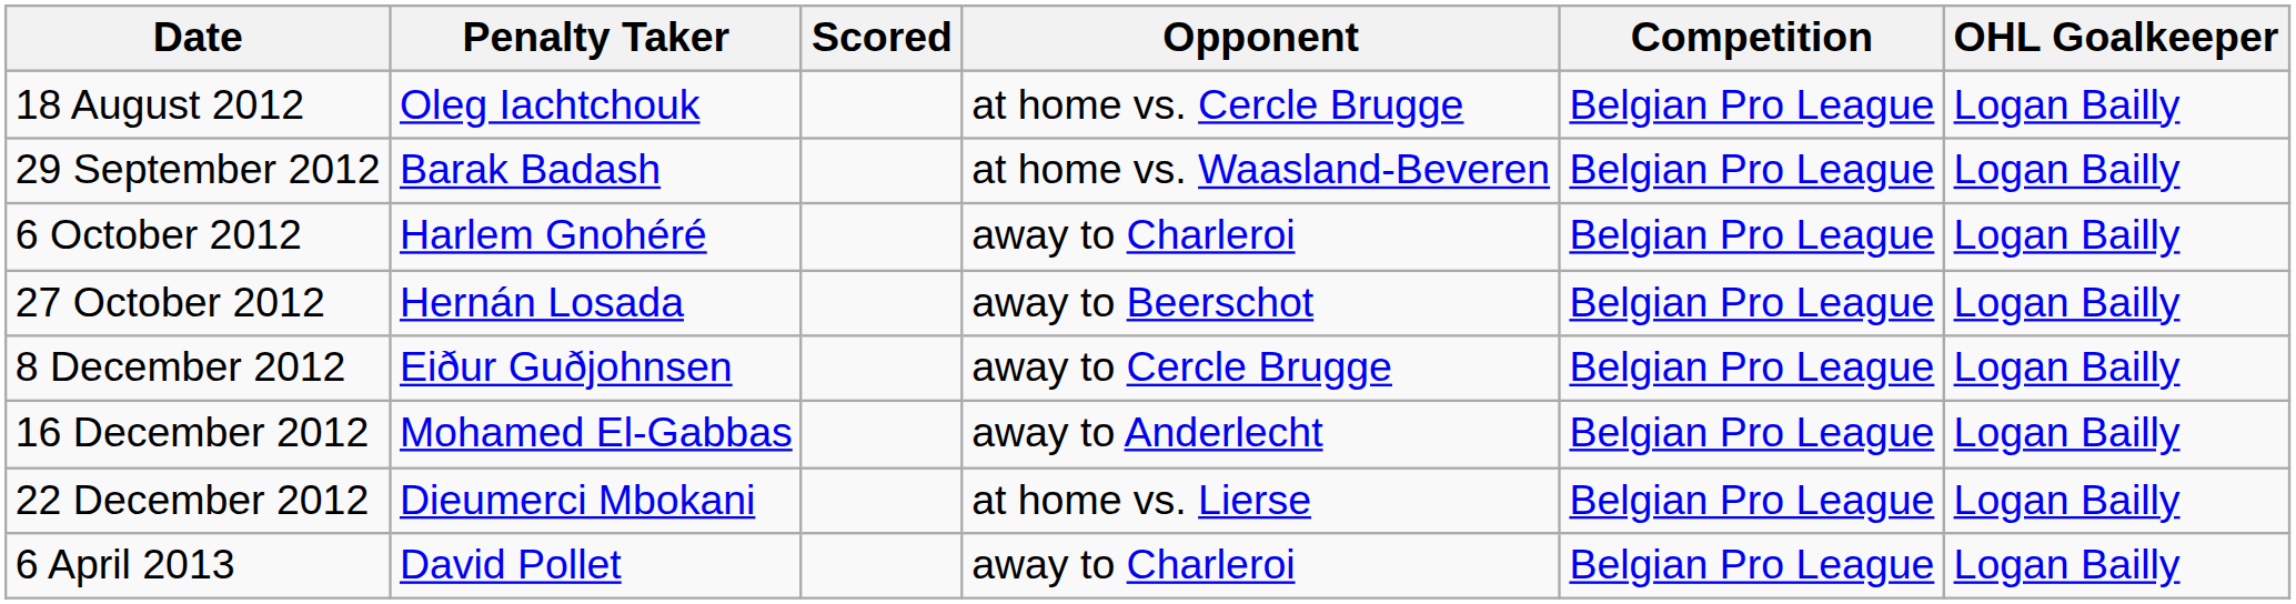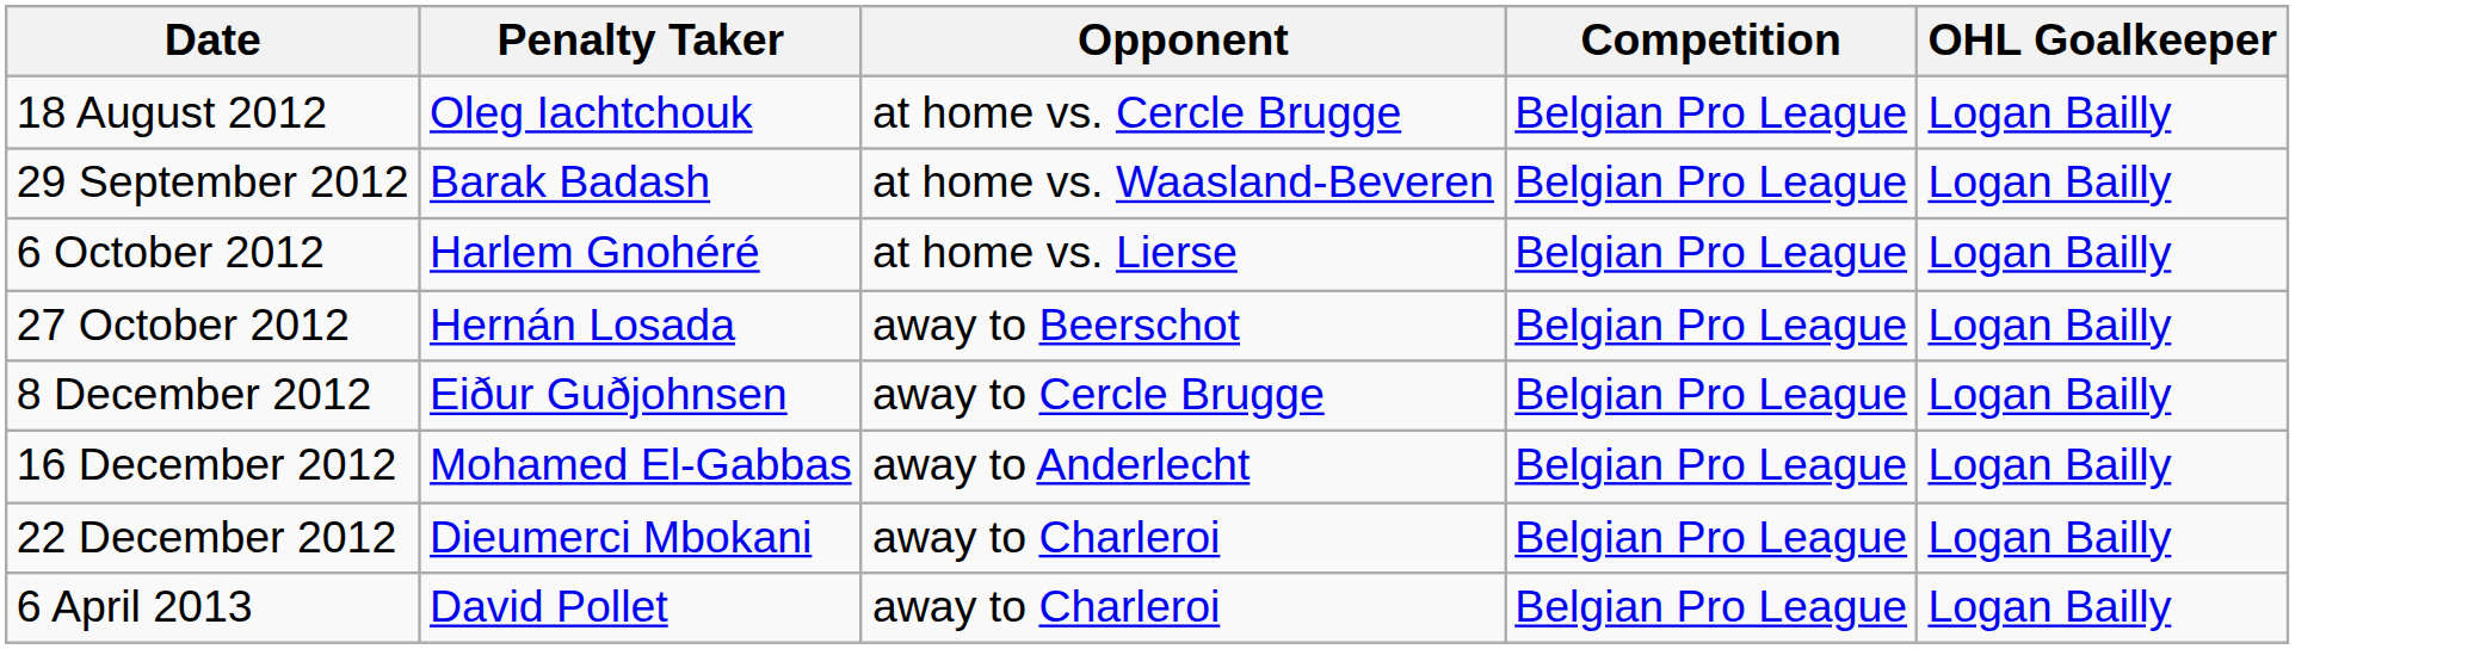- column: Scored
6 October 2012 | Opponent: away to Charleroi -> at home vs. Lierse
22 December 2012 | Opponent: at home vs. Lierse -> away to Charleroi
